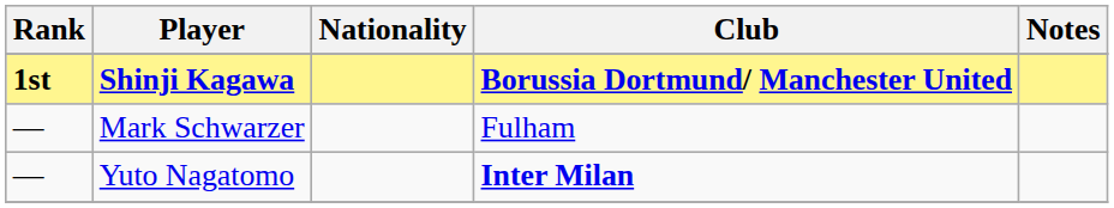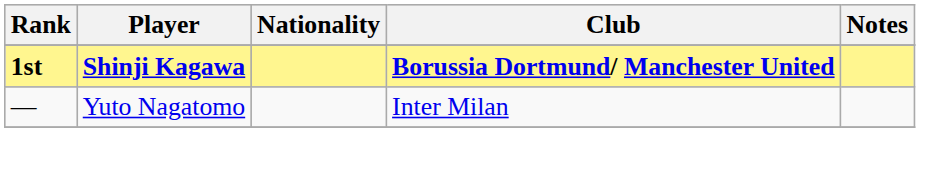- row: — | Mark Schwarzer | Fulham
Yuto Nagatomo | Club: bold -> normal
